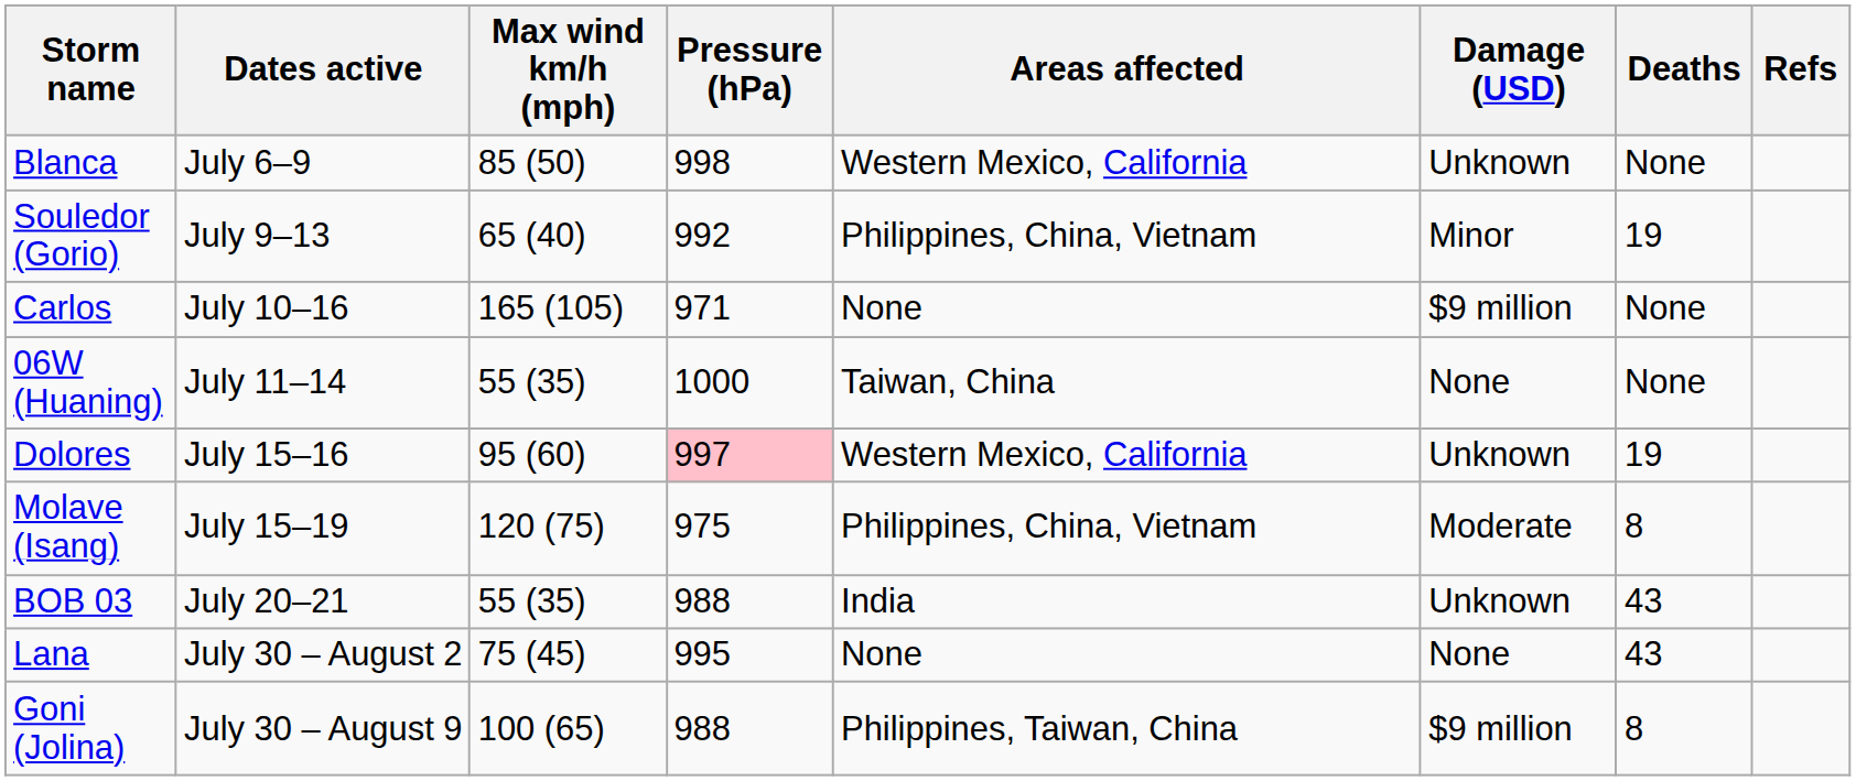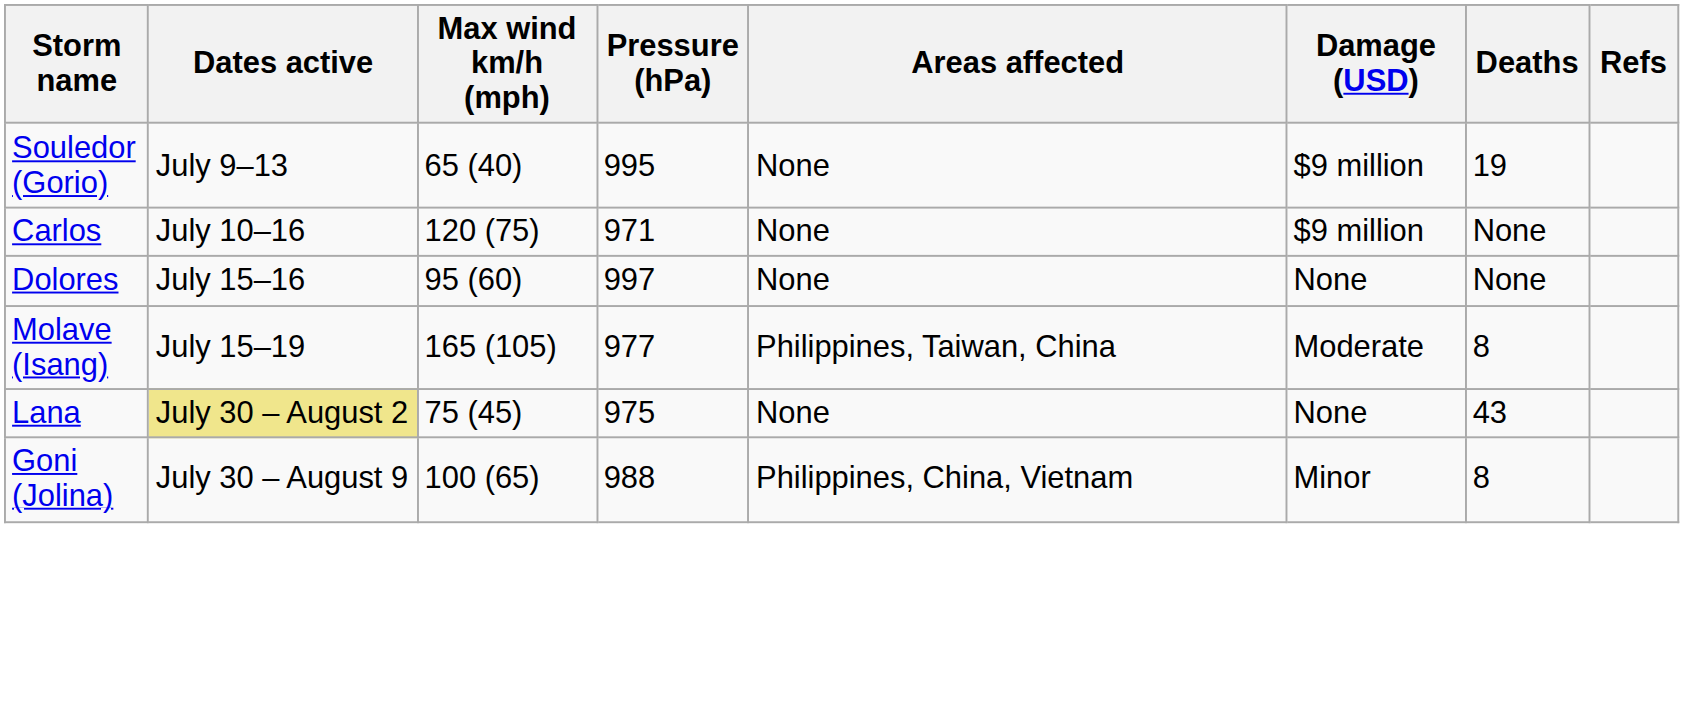- row: Blanca | July 6–9 | 85 (50) | 998 | Western Mexico, California | Unknown | None
Souledor (Gorio) | Pressure (hPa): 992 -> 995
Souledor (Gorio) | Areas affected: Philippines, China, Vietnam -> None
Souledor (Gorio) | Damage (USD): Minor -> $9 million
Carlos | Max wind km/h (mph): 165 (105) -> 120 (75)
- row: 06W (Huaning) | July 11–14 | 55 (35) | 1000 | Taiwan, China | None | None
Dolores | Pressure (hPa): pink background -> no background
Dolores | Areas affected: Western Mexico, California -> None
Dolores | Damage (USD): Unknown -> None
Dolores | Deaths: 19 -> None
Molave (Isang) | Max wind km/h (mph): 120 (75) -> 165 (105)
Molave (Isang) | Pressure (hPa): 975 -> 977
Molave (Isang) | Areas affected: Philippines, China, Vietnam -> Philippines, Taiwan, China
- row: BOB 03 | July 20–21 | 55 (35) | 988 | India | Unknown | 43
Lana | Dates active: no background -> khaki background
Lana | Pressure (hPa): 995 -> 975
Goni (Jolina) | Areas affected: Philippines, Taiwan, China -> Philippines, China, Vietnam
Goni (Jolina) | Damage (USD): $9 million -> Minor
